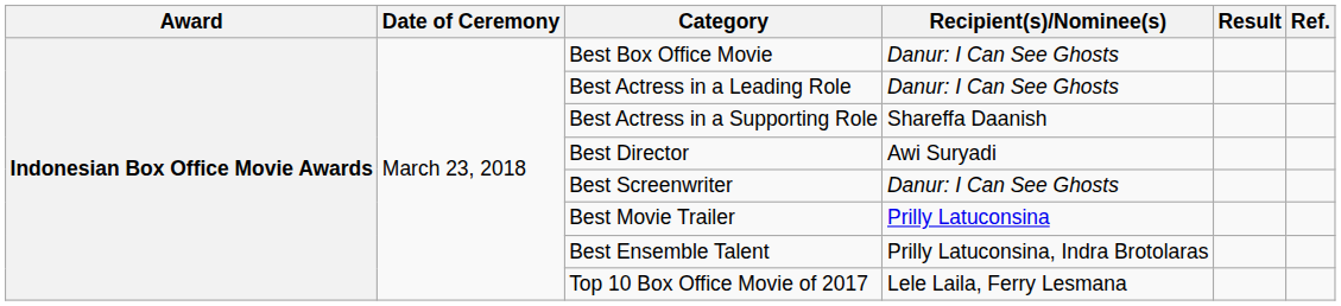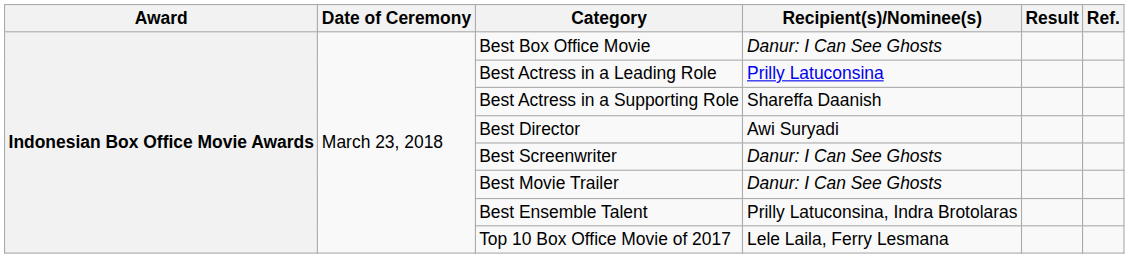Best Actress in a Leading Role | Recipient(s)/Nominee(s): Danur: I Can See Ghosts -> Prilly Latuconsina
Best Movie Trailer | Recipient(s)/Nominee(s): Prilly Latuconsina -> Danur: I Can See Ghosts
